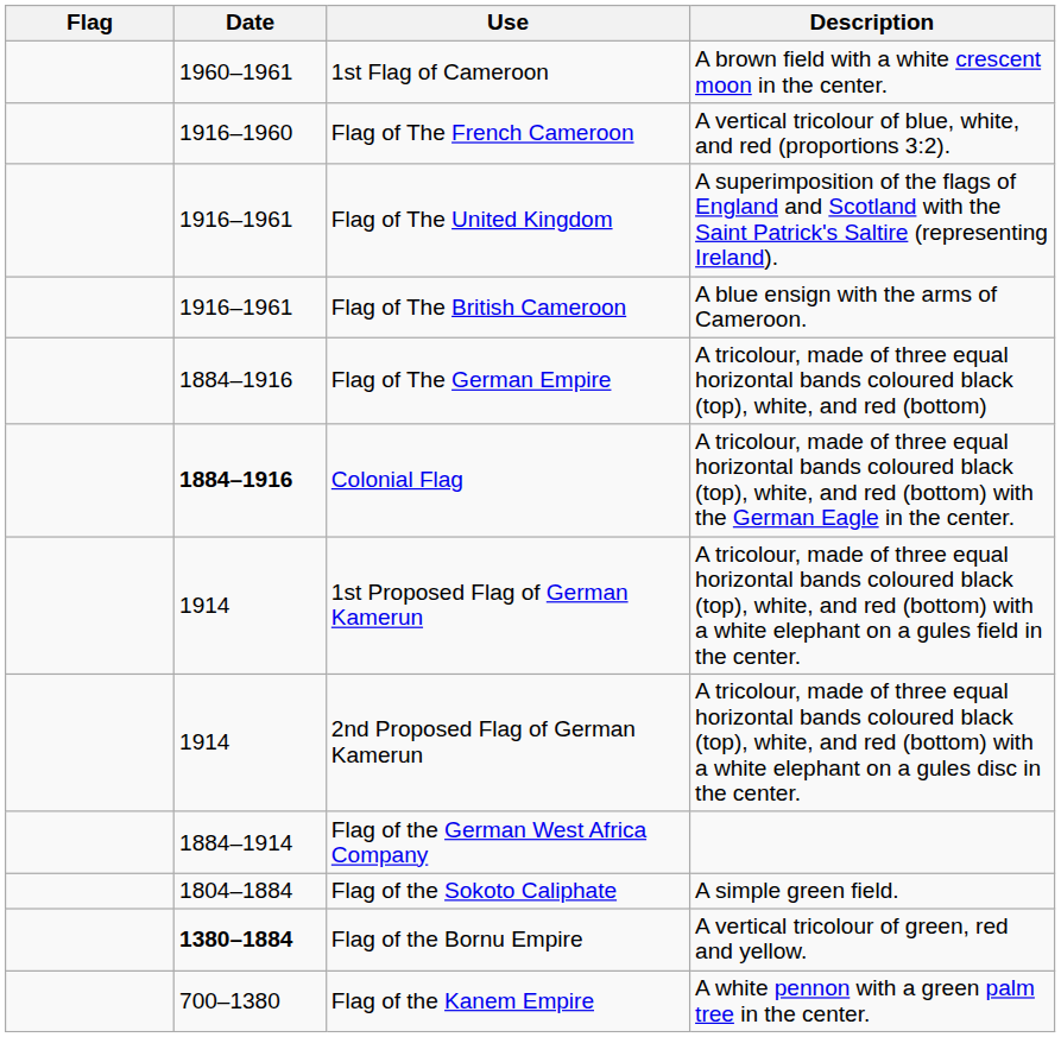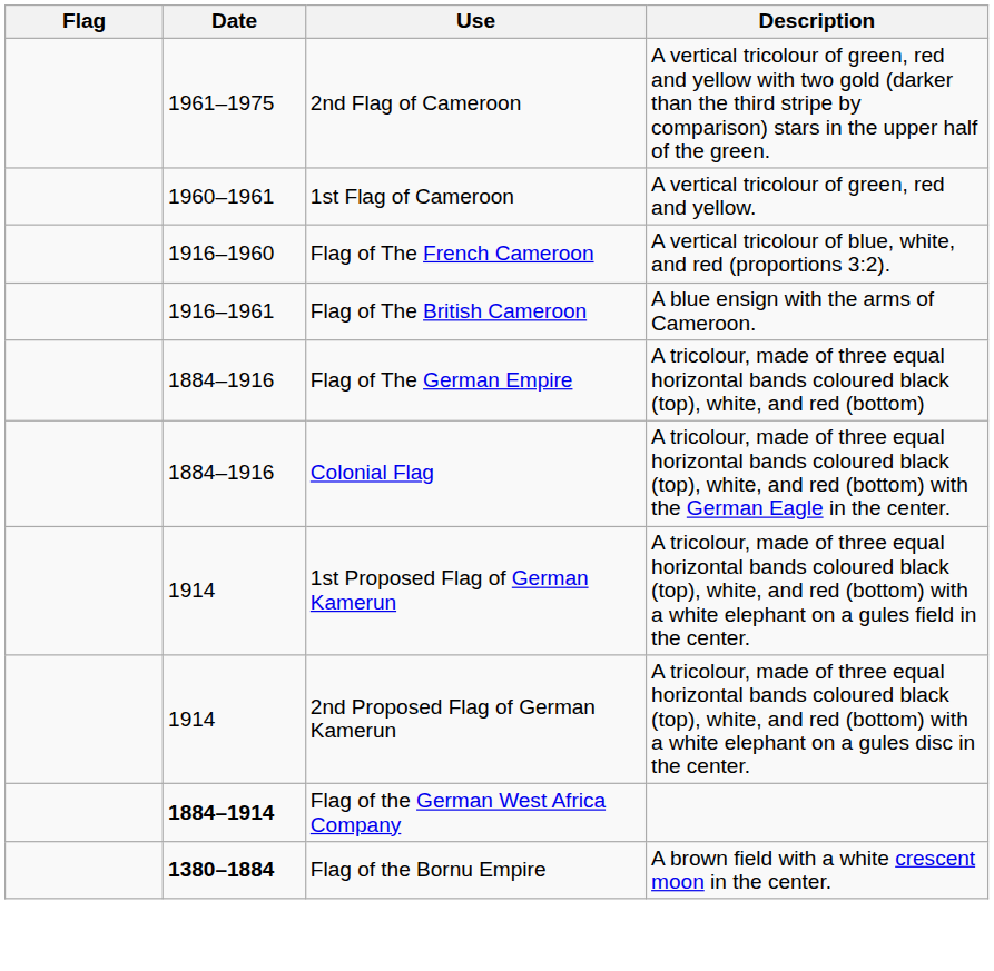+ row: 1961–1975 | 2nd Flag of Cameroon | A vertical tricolour of green, red and yellow with two gold (darker than the third stripe by comparison) stars in the upper half of the green.
1st Flag of Cameroon | Description: A brown field with a white crescent moon in the center. -> A vertical tricolour of green, red and yellow.
- row: 1916–1961 | Flag of The United Kingdom | A superimposition of the flags of England and Scotland with the Saint Patrick's Saltire (representing Ireland).
Colonial Flag | Date: bold -> normal
Flag of the German West Africa Company | Date: normal -> bold
- row: 1804–1884 | Flag of the Sokoto Caliphate | A simple green field.
Flag of the Bornu Empire | Description: A vertical tricolour of green, red and yellow. -> A brown field with a white crescent moon in the center.
- row: 700–1380 | Flag of the Kanem Empire | A white pennon with a green palm tree in the center.
